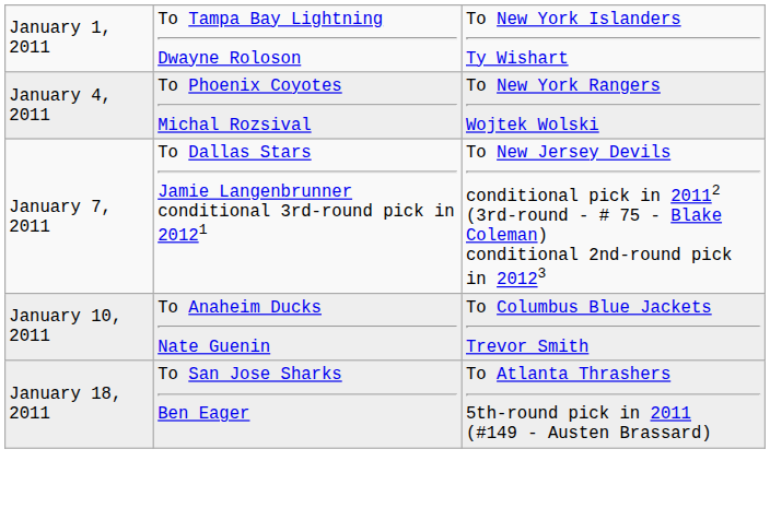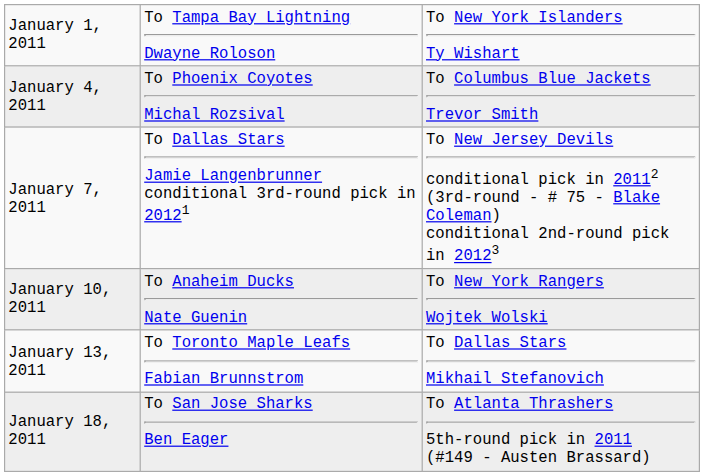January 4, 2011 | column 3: To New York Rangers Wojtek Wolski -> To Columbus Blue Jackets Trevor Smith
January 10, 2011 | column 3: To Columbus Blue Jackets Trevor Smith -> To New York Rangers Wojtek Wolski
+ row: January 13, 2011 | To Toronto Maple Leafs Fabian Brunnstrom | To Dallas Stars Mikhail Stefanovich
